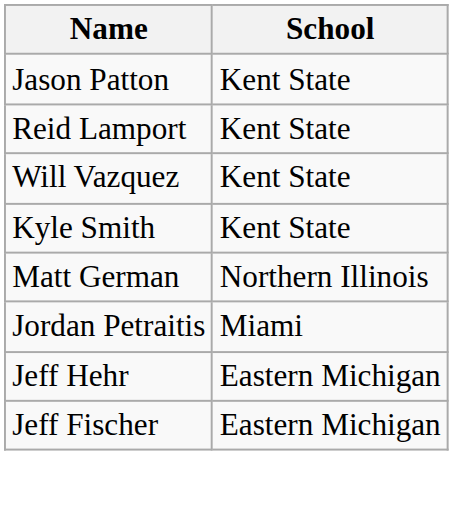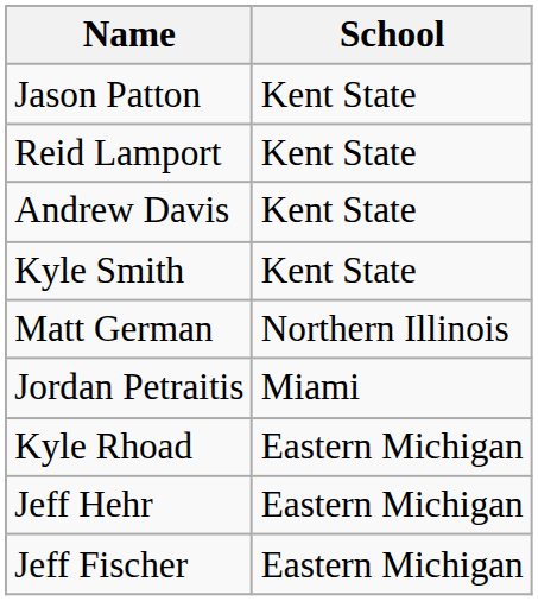- row: Will Vazquez | Kent State
+ row: Andrew Davis | Kent State
+ row: Kyle Rhoad | Eastern Michigan
